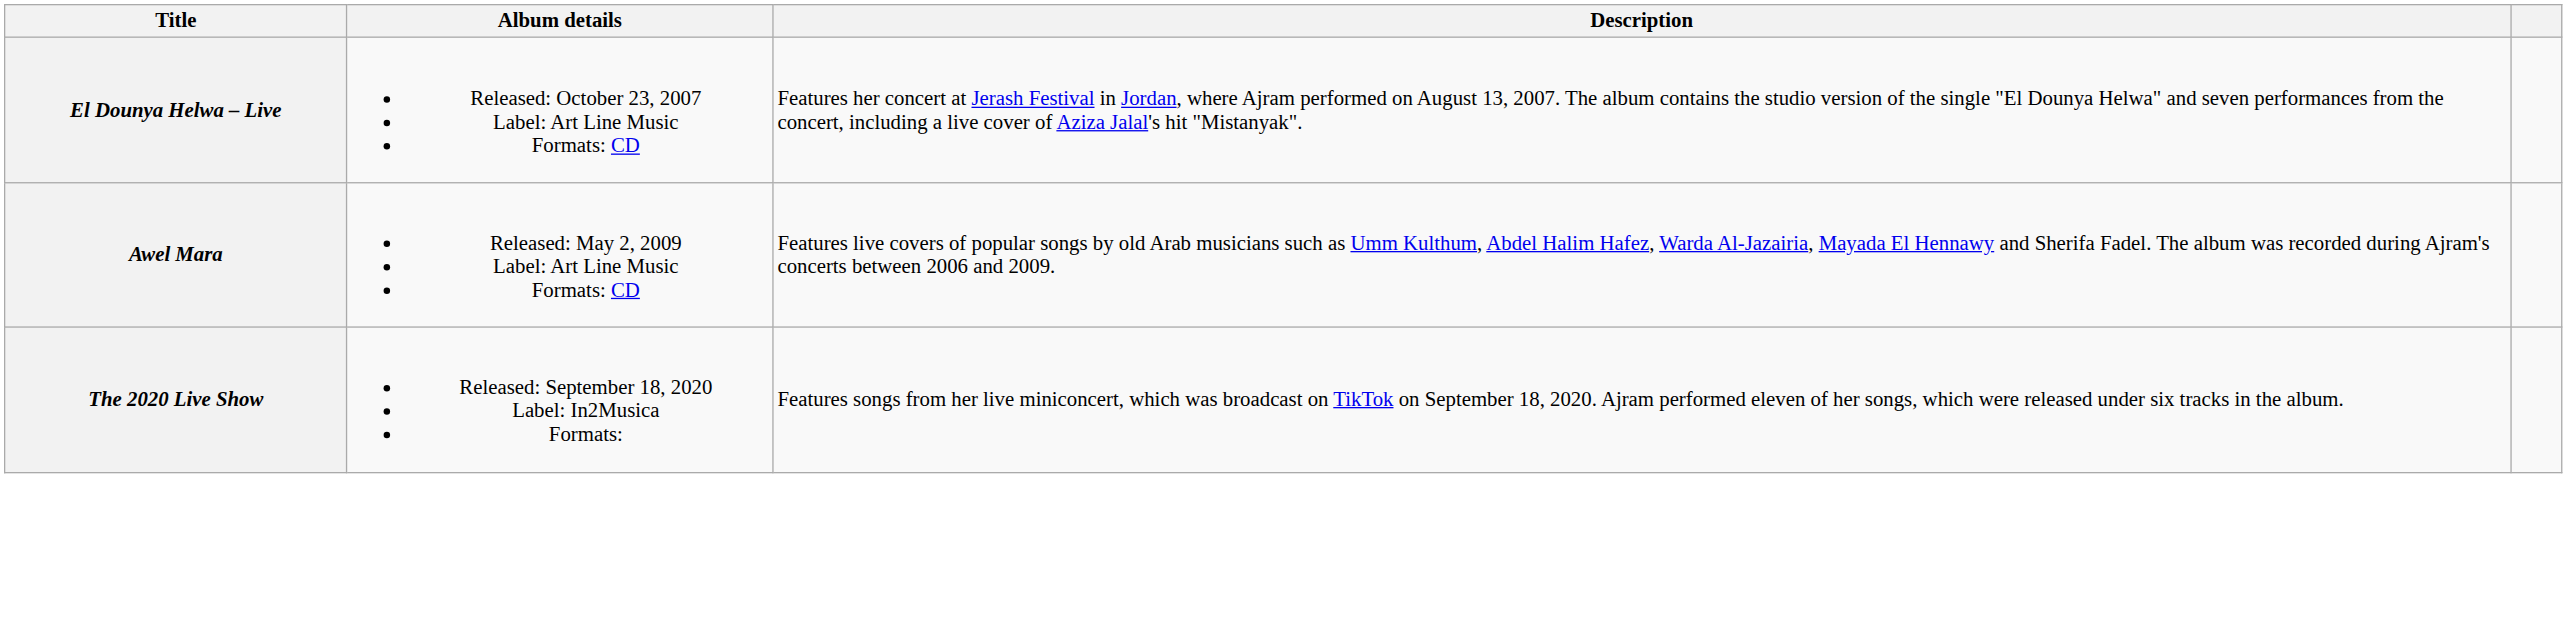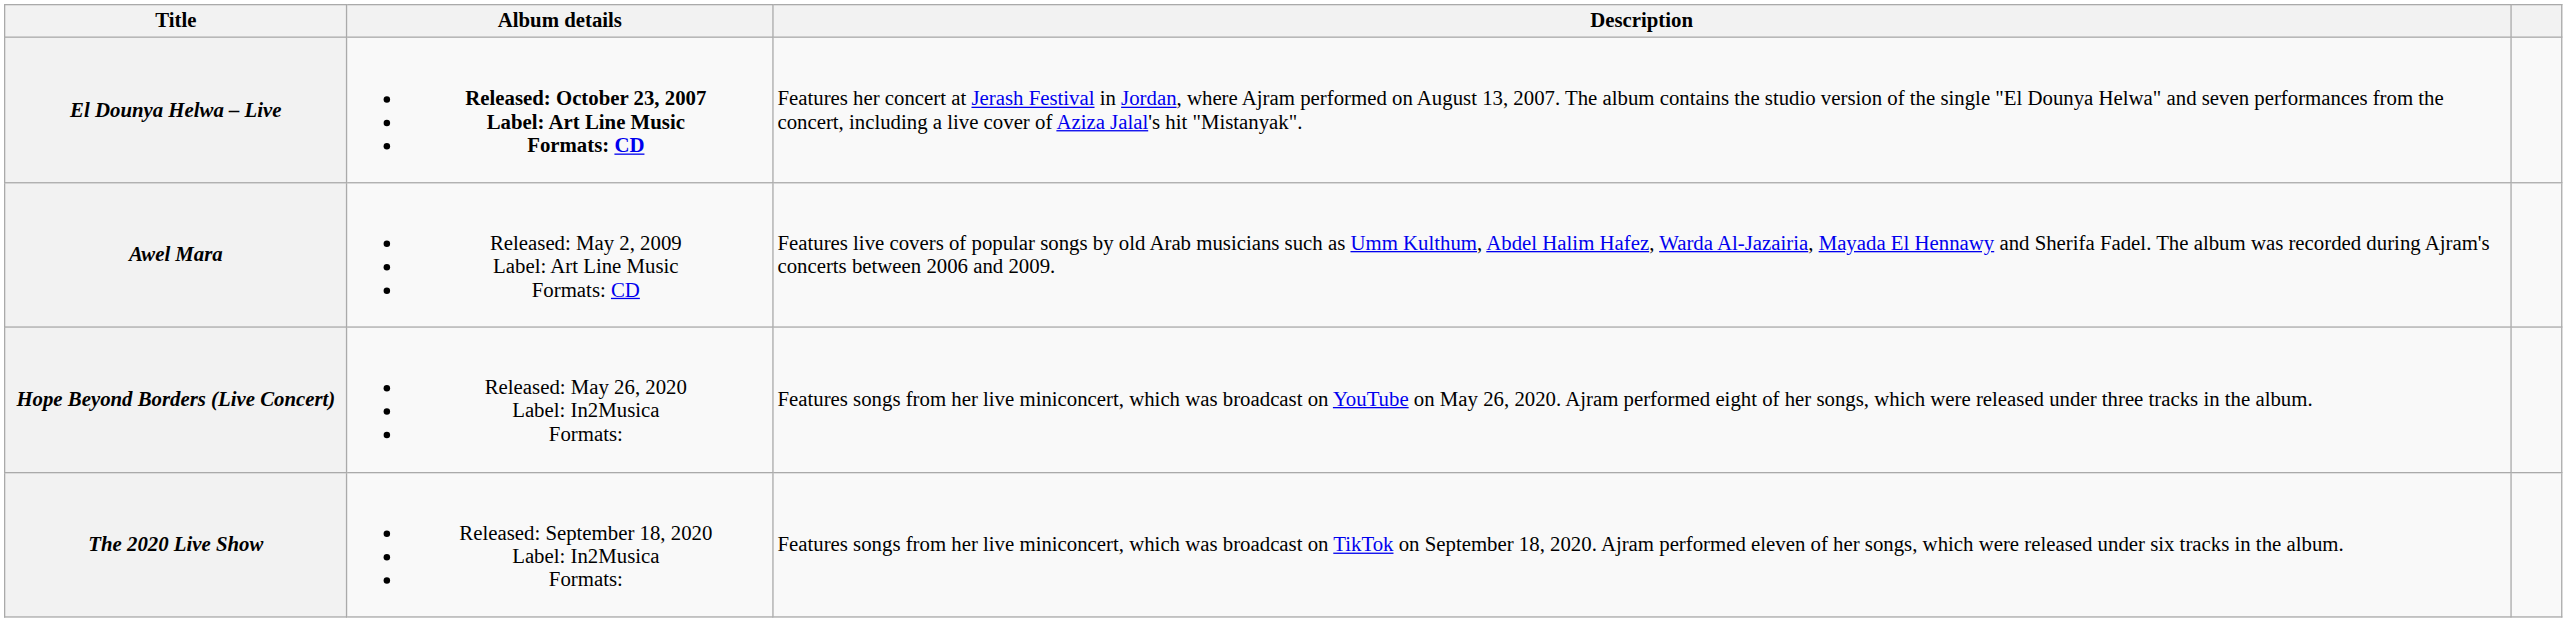El Dounya Helwa – Live | Album details: normal -> bold
+ row: Hope Beyond Borders (Live Concert) | Released: May 26, 2020 Label: In2Musica Formats: | Features songs from her live miniconcert, which was broadcast on YouTube on May 26, 2020. Ajram performed eight of her songs, which were released under three tracks in the album.
